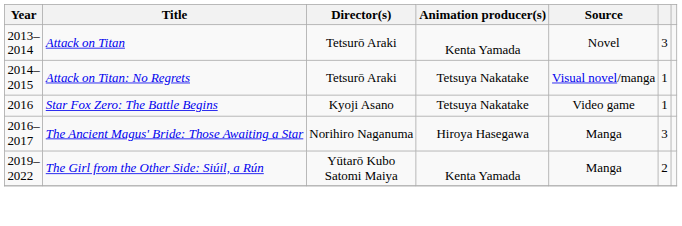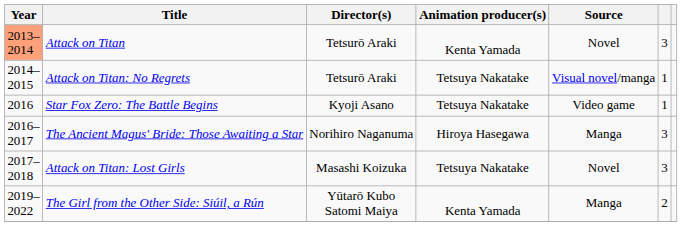Attack on Titan | Year: no background -> lightsalmon background
+ row: 2017–2018 | Attack on Titan: Lost Girls | Masashi Koizuka | Tetsuya Nakatake | Novel | 3
